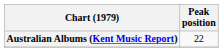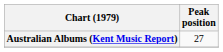Australian Albums (Kent Music Report) | Peak position: 22 -> 27
